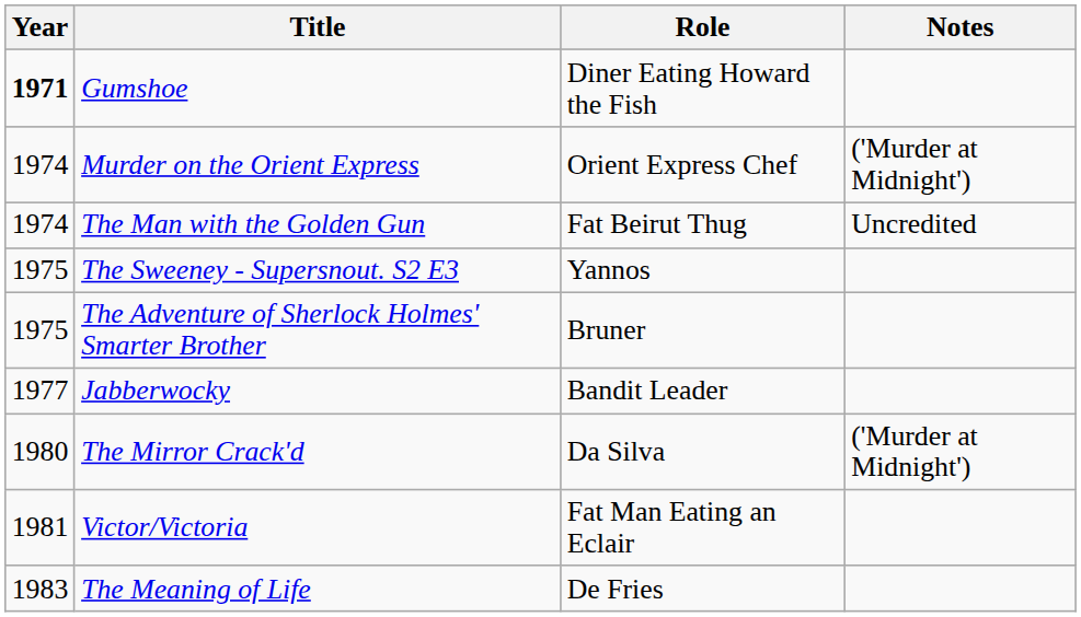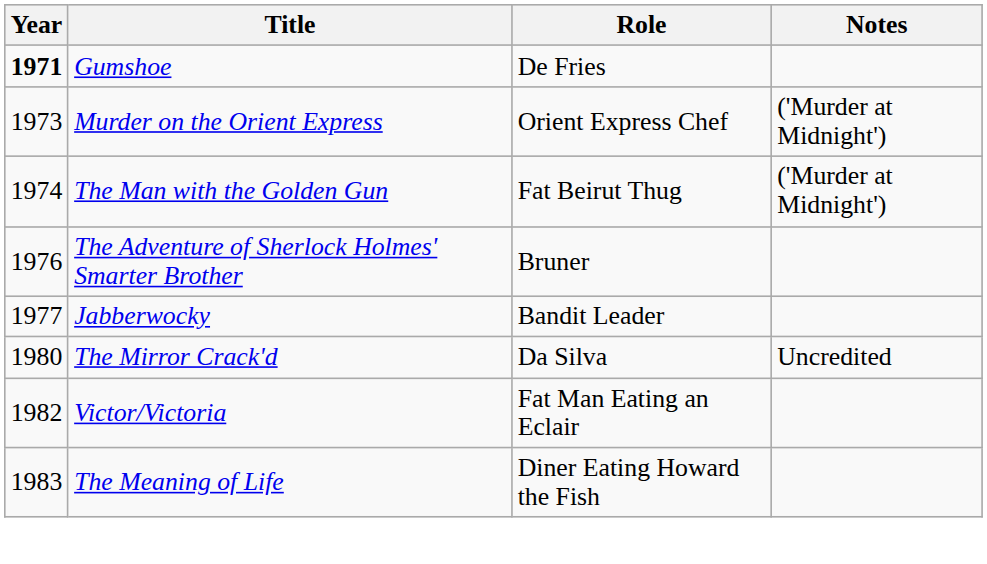Gumshoe | Role: Diner Eating Howard the Fish -> De Fries
Murder on the Orient Express | Year: 1974 -> 1973
The Man with the Golden Gun | Notes: Uncredited -> ('Murder at Midnight')
- row: 1975 | The Sweeney - Supersnout. S2 E3 | Yannos
The Adventure of Sherlock Holmes' Smarter Brother | Year: 1975 -> 1976
The Mirror Crack'd | Notes: ('Murder at Midnight') -> Uncredited
Victor/Victoria | Year: 1981 -> 1982
The Meaning of Life | Role: De Fries -> Diner Eating Howard the Fish
